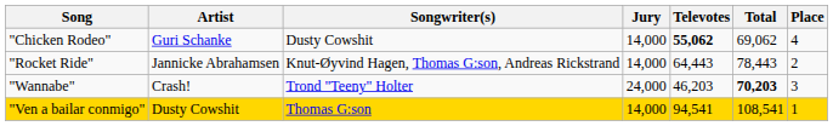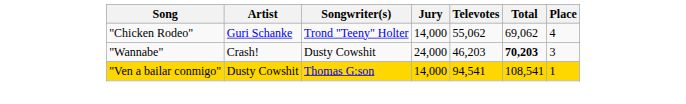"Chicken Rodeo" | Songwriter(s): Dusty Cowshit -> Trond "Teeny" Holter
"Chicken Rodeo" | Televotes: bold -> normal
- row: "Rocket Ride" | Jannicke Abrahamsen | Knut-Øyvind Hagen, Thomas G:son, Andreas Rickstrand | 14,000 | 64,443 | 78,443 | 2
"Wannabe" | Songwriter(s): Trond "Teeny" Holter -> Dusty Cowshit
